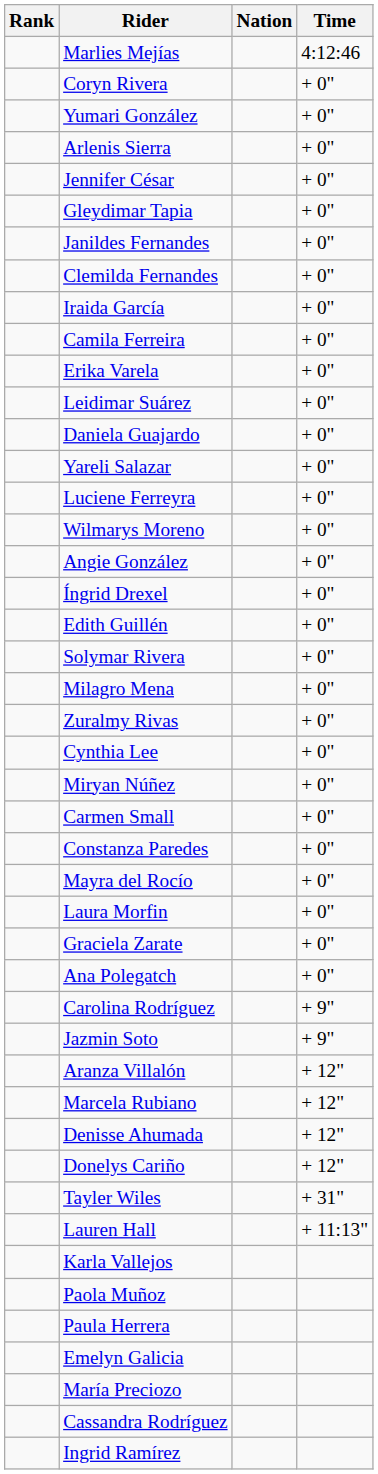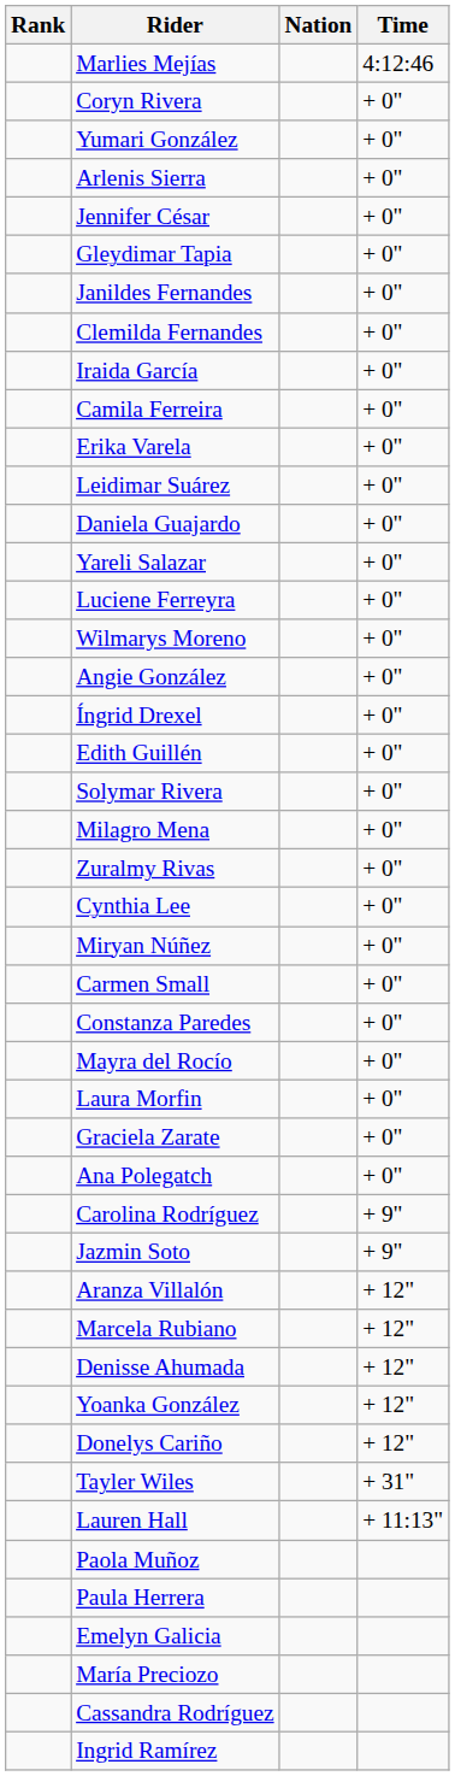+ row: Yoanka González | + 12"
- row: Karla Vallejos
